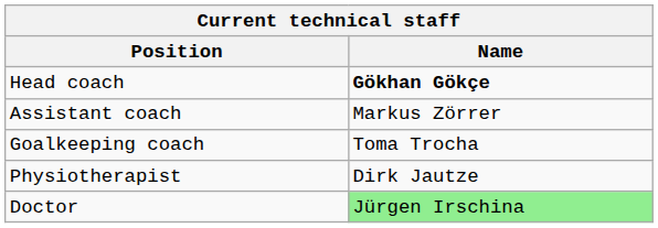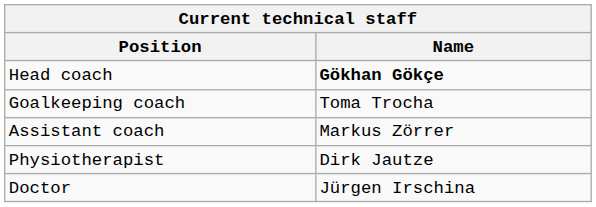rows swapped: Assistant coach <-> Goalkeeping coach
Doctor | Name: lightgreen background -> no background
